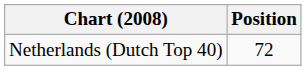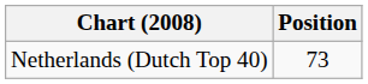Netherlands (Dutch Top 40) | Position: 72 -> 73
